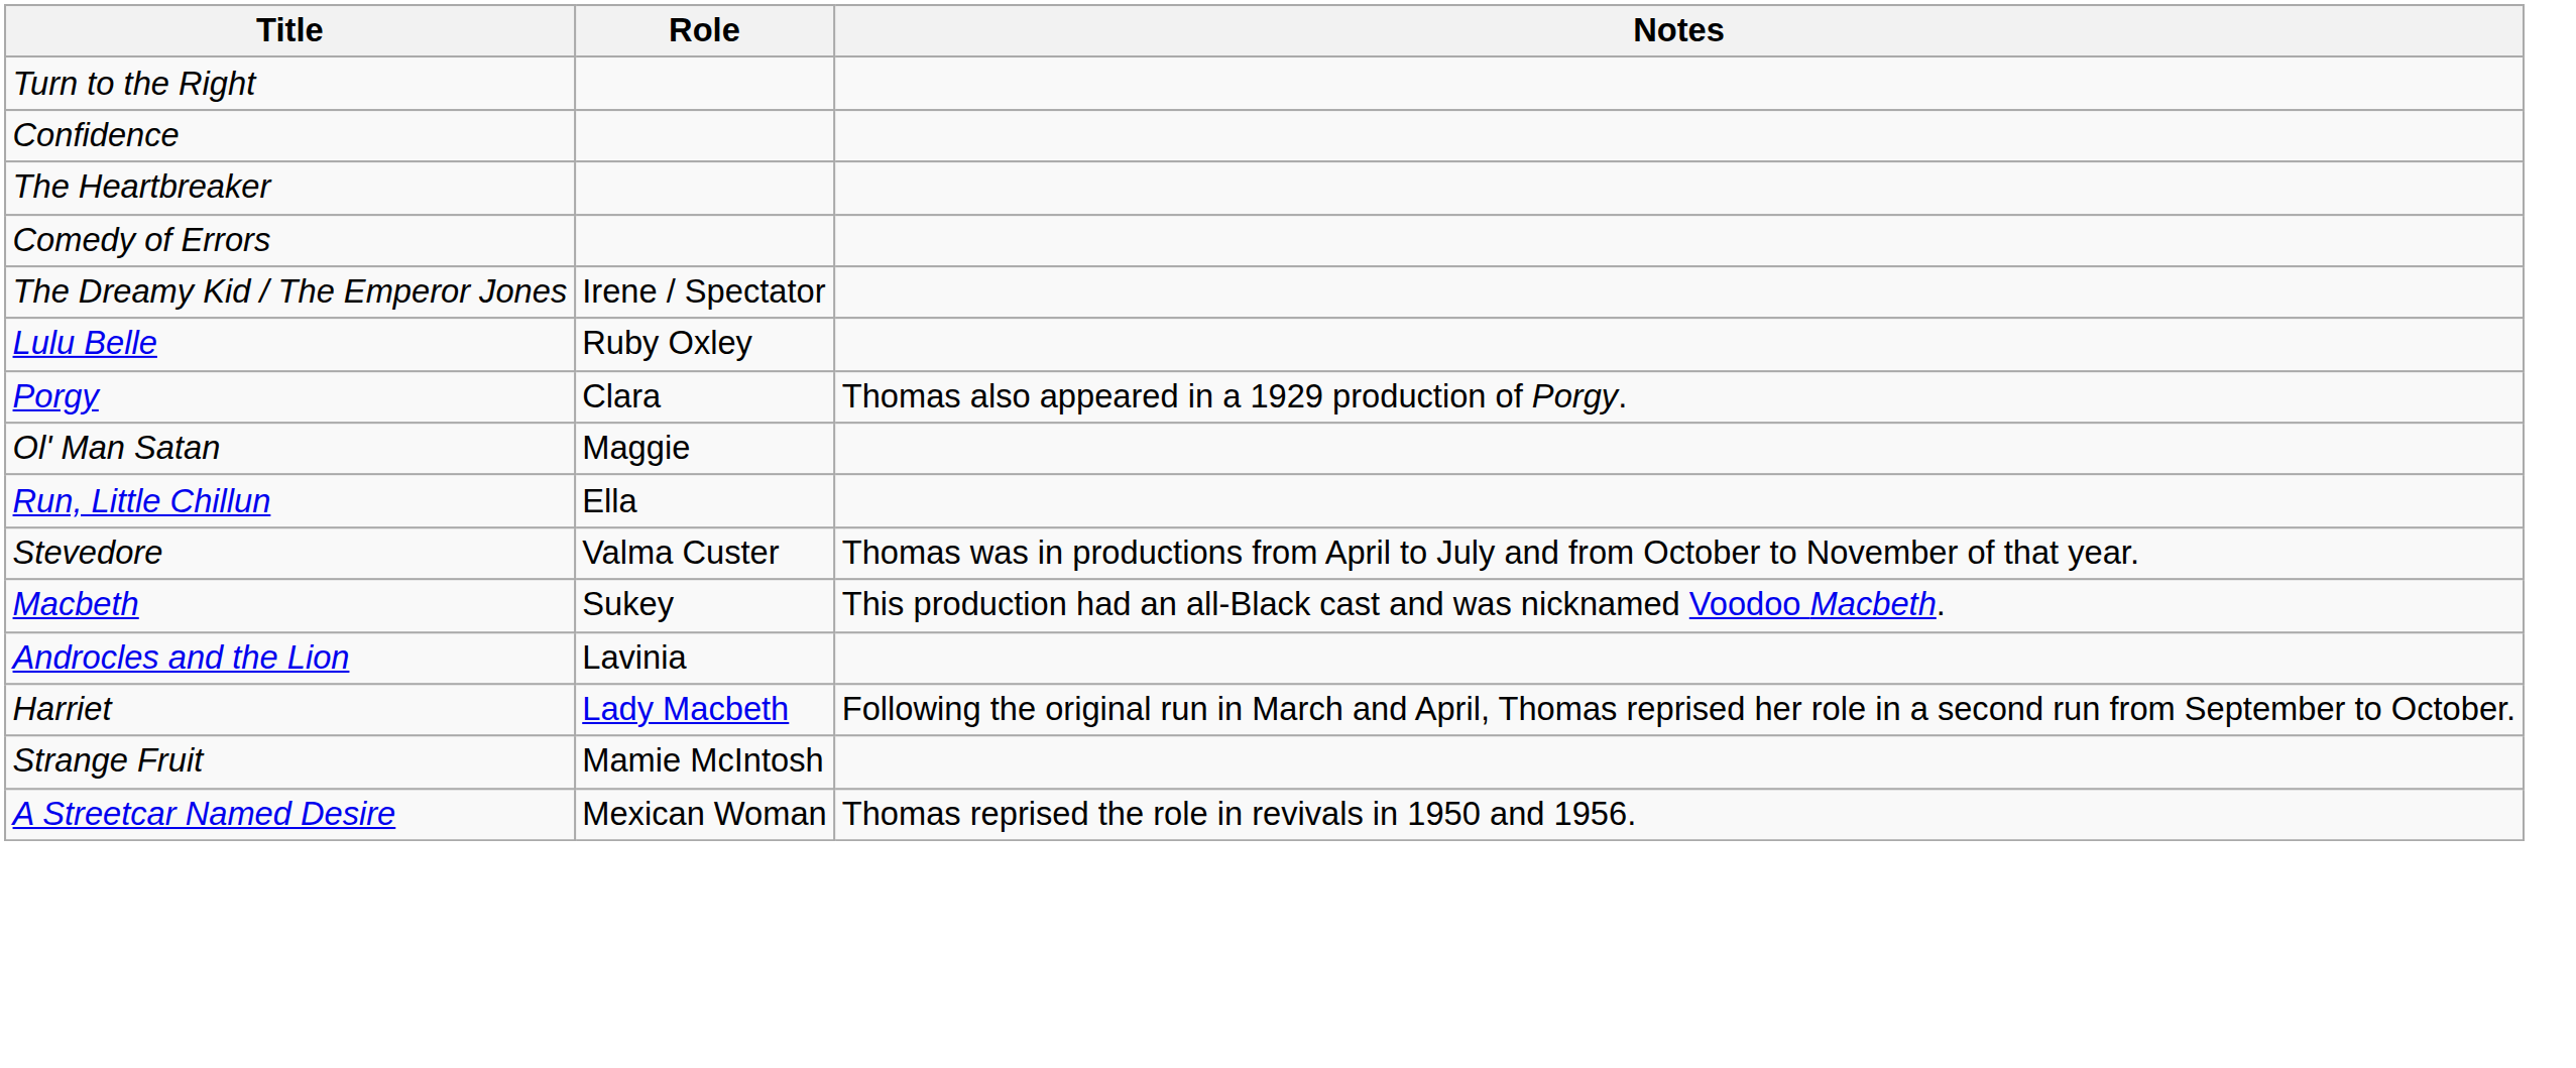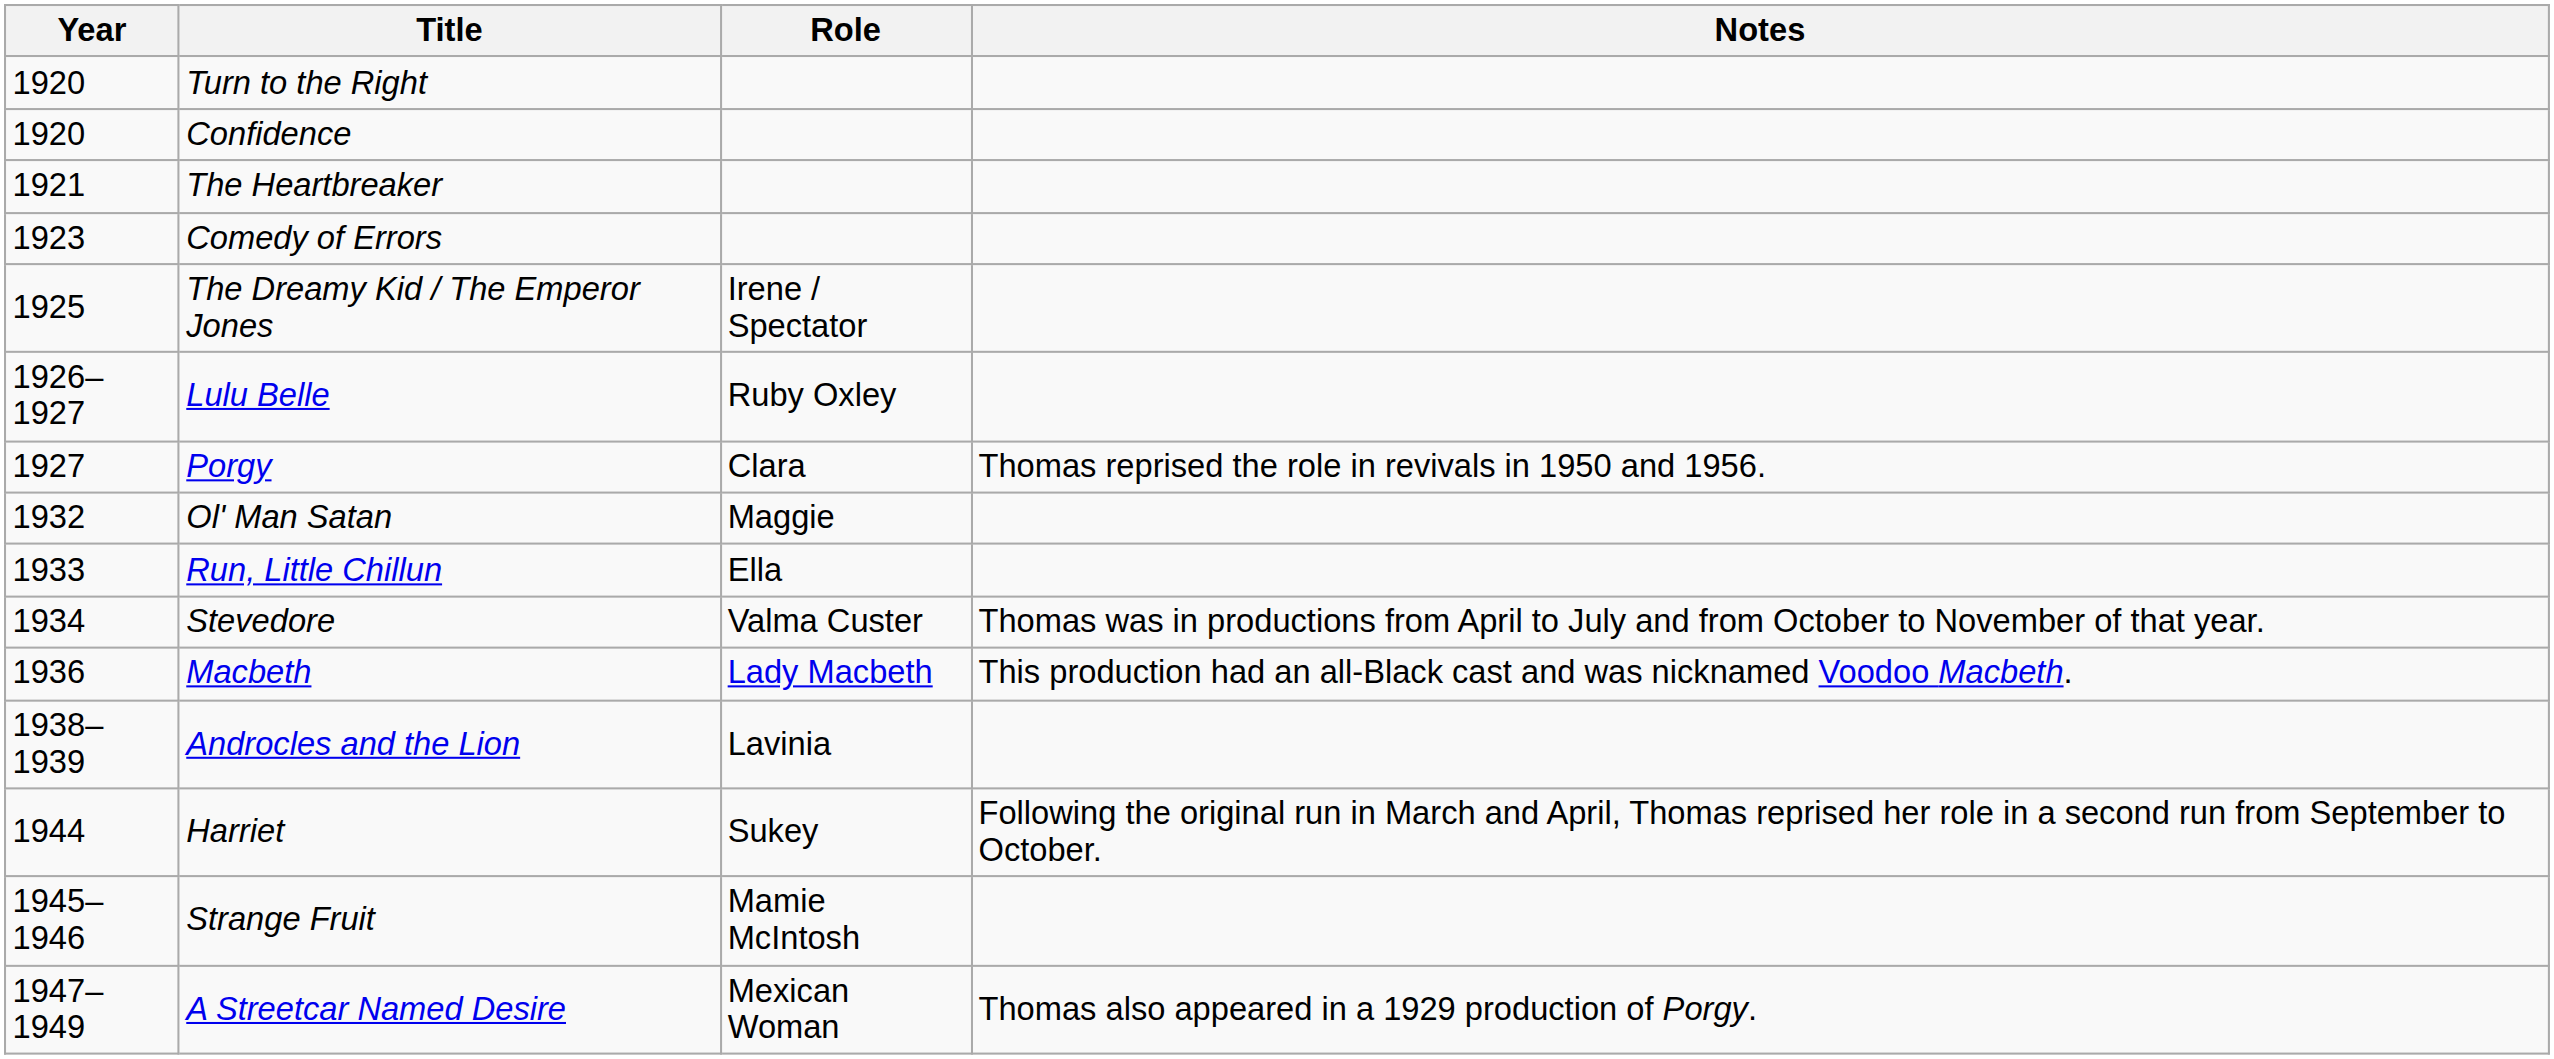+ column: Year | 1920 | 1920 | 1921 | 1923 | 1925 | 1926–1927 | 1927 | 1932 | 1933 | 1934 | 1936 | 1938–1939 | 1944 | 1945–1946 | 1947–1949
Porgy | Notes: Thomas also appeared in a 1929 production of Porgy. -> Thomas reprised the role in revivals in 1950 and 1956.
Macbeth | Role: Sukey -> Lady Macbeth
Harriet | Role: Lady Macbeth -> Sukey
A Streetcar Named Desire | Notes: Thomas reprised the role in revivals in 1950 and 1956. -> Thomas also appeared in a 1929 production of Porgy.
